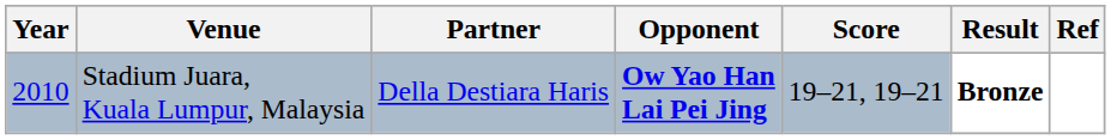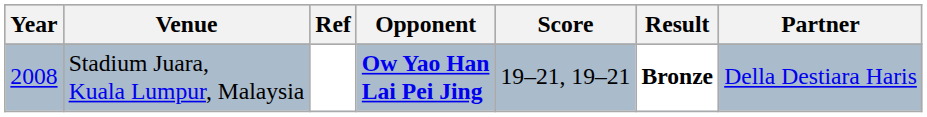columns swapped: Partner <-> Ref
Stadium Juara, Kuala Lumpur, Malaysia | Year: 2010 -> 2008
